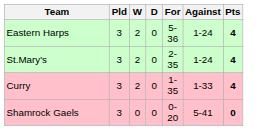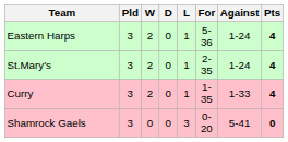+ column: L | 1 | 1 | 1 | 3
